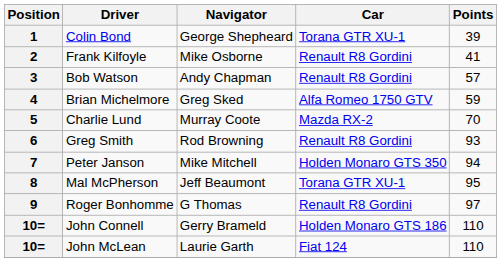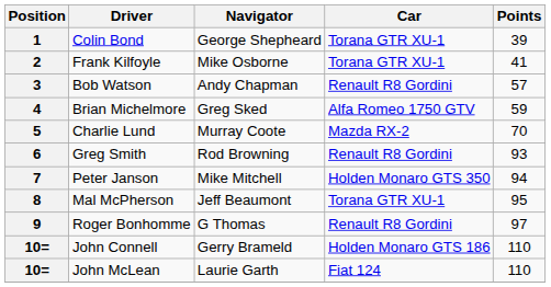2 | Car: Renault R8 Gordini -> Torana GTR XU-1
